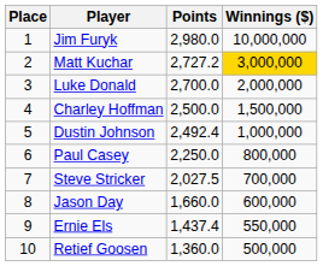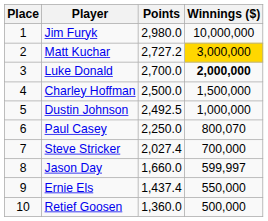Luke Donald | Winnings ($): normal -> bold
Dustin Johnson | Points: 2,492.4 -> 2,492.5
Paul Casey | Winnings ($): 800,000 -> 800,070
Steve Stricker | Points: 2,027.5 -> 2,027.4
Jason Day | Winnings ($): 600,000 -> 599,997
